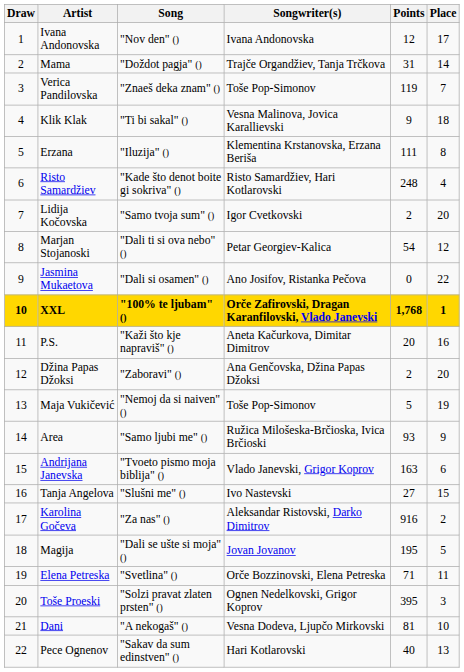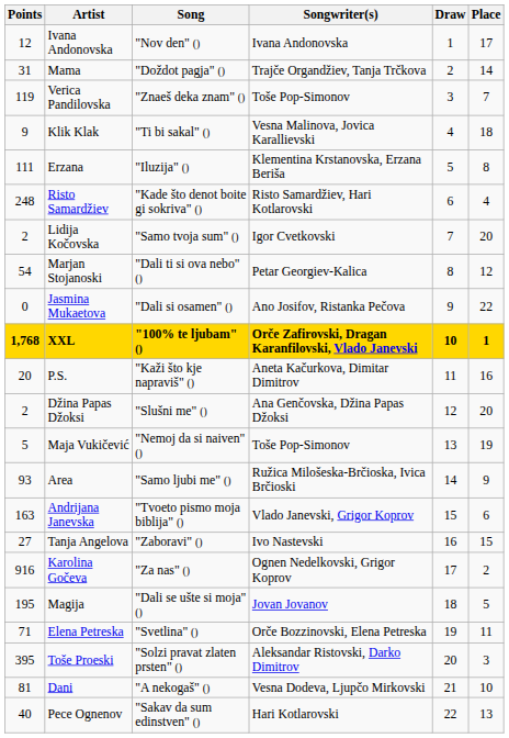columns swapped: Draw <-> Points
Džina Papas Džoksi | Song: "Zaboravi" () -> "Slušni me" ()
Tanja Angelova | Song: "Slušni me" () -> "Zaboravi" ()
Karolina Gočeva | Songwriter(s): Aleksandar Ristovski, Darko Dimitrov -> Ognen Nedelkovski, Grigor Koprov
Toše Proeski | Songwriter(s): Ognen Nedelkovski, Grigor Koprov -> Aleksandar Ristovski, Darko Dimitrov
